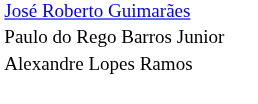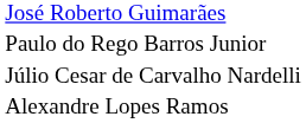+ row: Júlio Cesar de Carvalho Nardelli
